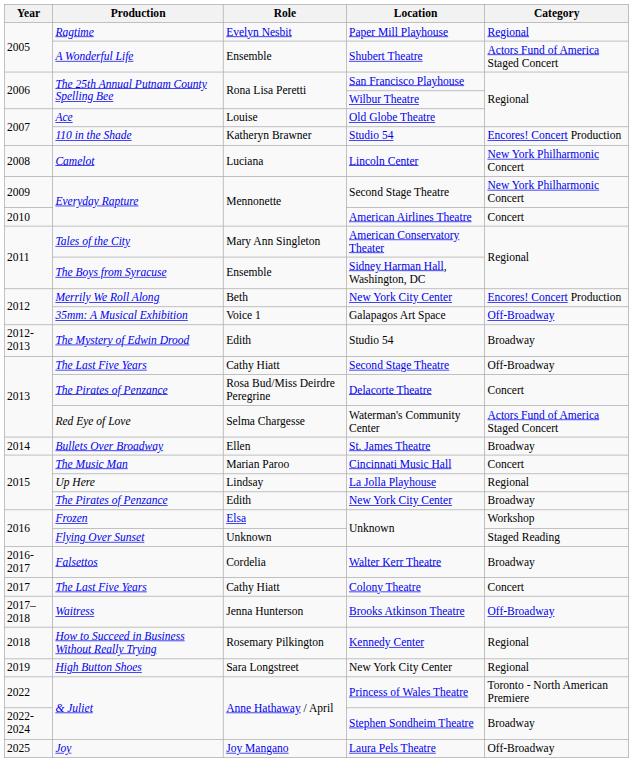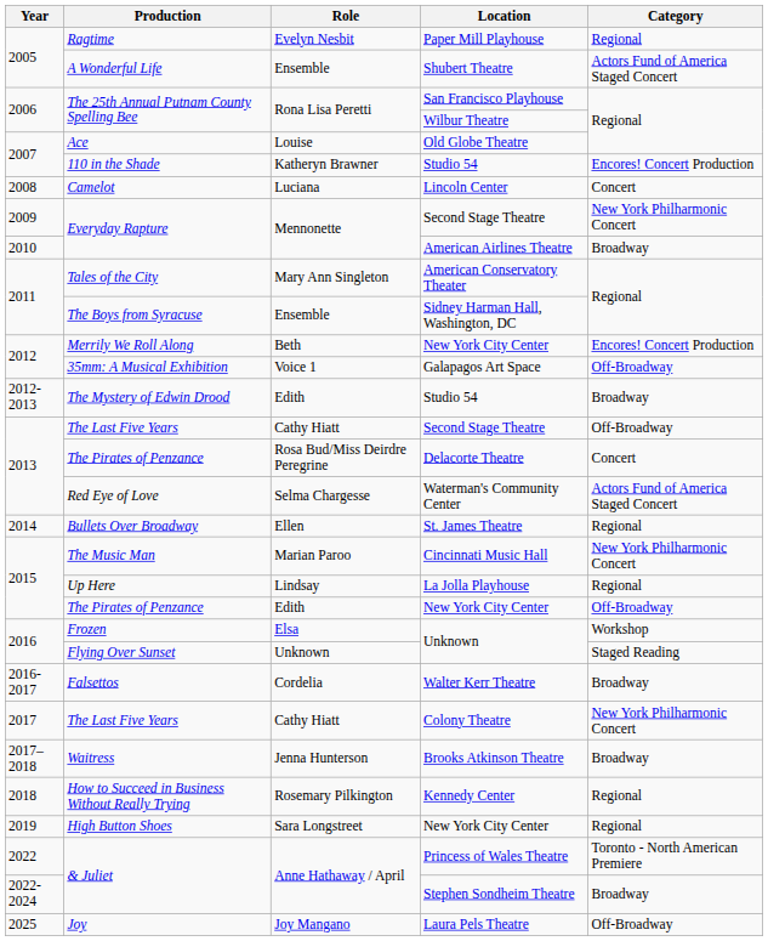Camelot | Category: New York Philharmonic Concert -> Concert
Everyday Rapture / American Airlines Theatre | Category: Concert -> Broadway
Bullets Over Broadway | Category: Broadway -> Regional
The Music Man | Category: Concert -> New York Philharmonic Concert
The Pirates of Penzance / New York City Center | Category: Broadway -> Off-Broadway
The Last Five Years / Colony Theatre | Category: Concert -> New York Philharmonic Concert
Waitress | Category: Off-Broadway -> Broadway
